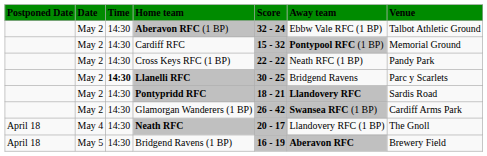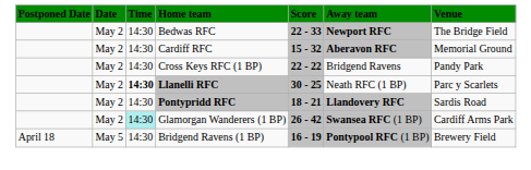- row: May 2 | 14:30 | Aberavon RFC (1 BP) | 32 - 24 | Ebbw Vale RFC (1 BP) | Talbot Athletic Ground
+ row: May 2 | 14:30 | Bedwas RFC | 22 - 33 | Newport RFC | The Bridge Field
Cardiff RFC | Away team: Pontypool RFC (1 BP) -> Aberavon RFC
Cross Keys RFC (1 BP) | Away team: Neath RFC (1 BP) -> Bridgend Ravens
Llanelli RFC | Away team: Bridgend Ravens -> Neath RFC (1 BP)
Glamorgan Wanderers (1 BP) | Time: no background -> paleturquoise background
- row: April 18 | May 4 | 14:30 | Neath RFC | 20 - 17 | Llandovery RFC (1 BP) | The Gnoll
Bridgend Ravens (1 BP) | Away team: Aberavon RFC -> Pontypool RFC (1 BP)
